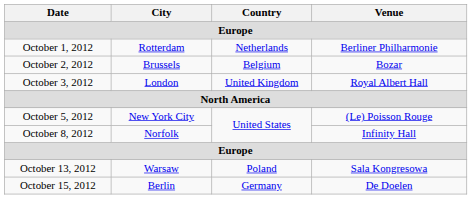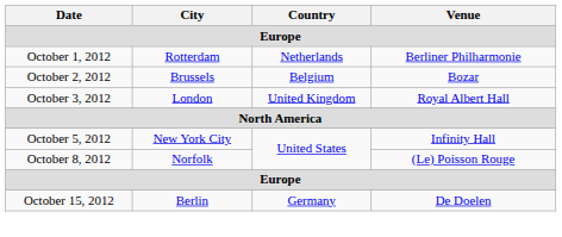October 5, 2012 | Venue: (Le) Poisson Rouge -> Infinity Hall
October 8, 2012 | Venue: Infinity Hall -> (Le) Poisson Rouge
- row: October 13, 2012 | Warsaw | Poland | Sala Kongresowa
